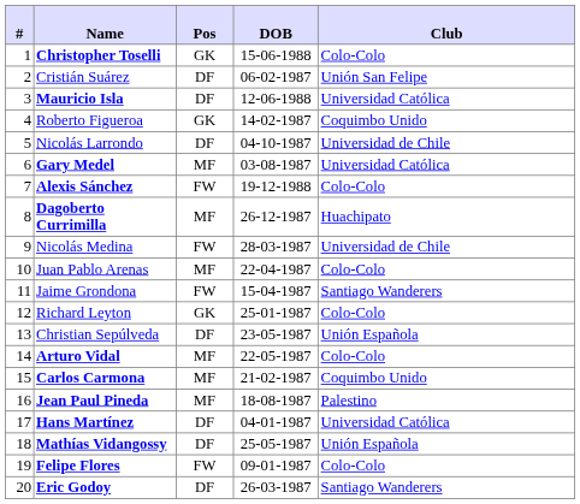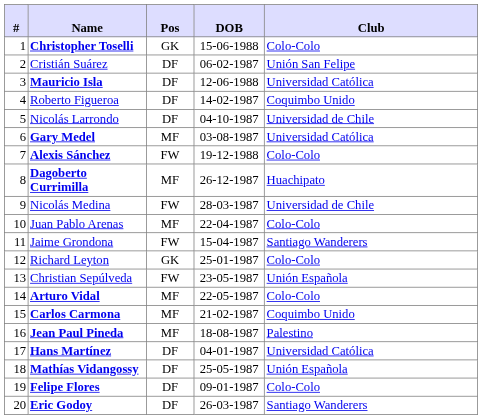Roberto Figueroa | Pos: GK -> DF
Christian Sepúlveda | Pos: DF -> FW
Felipe Flores | Pos: FW -> DF
